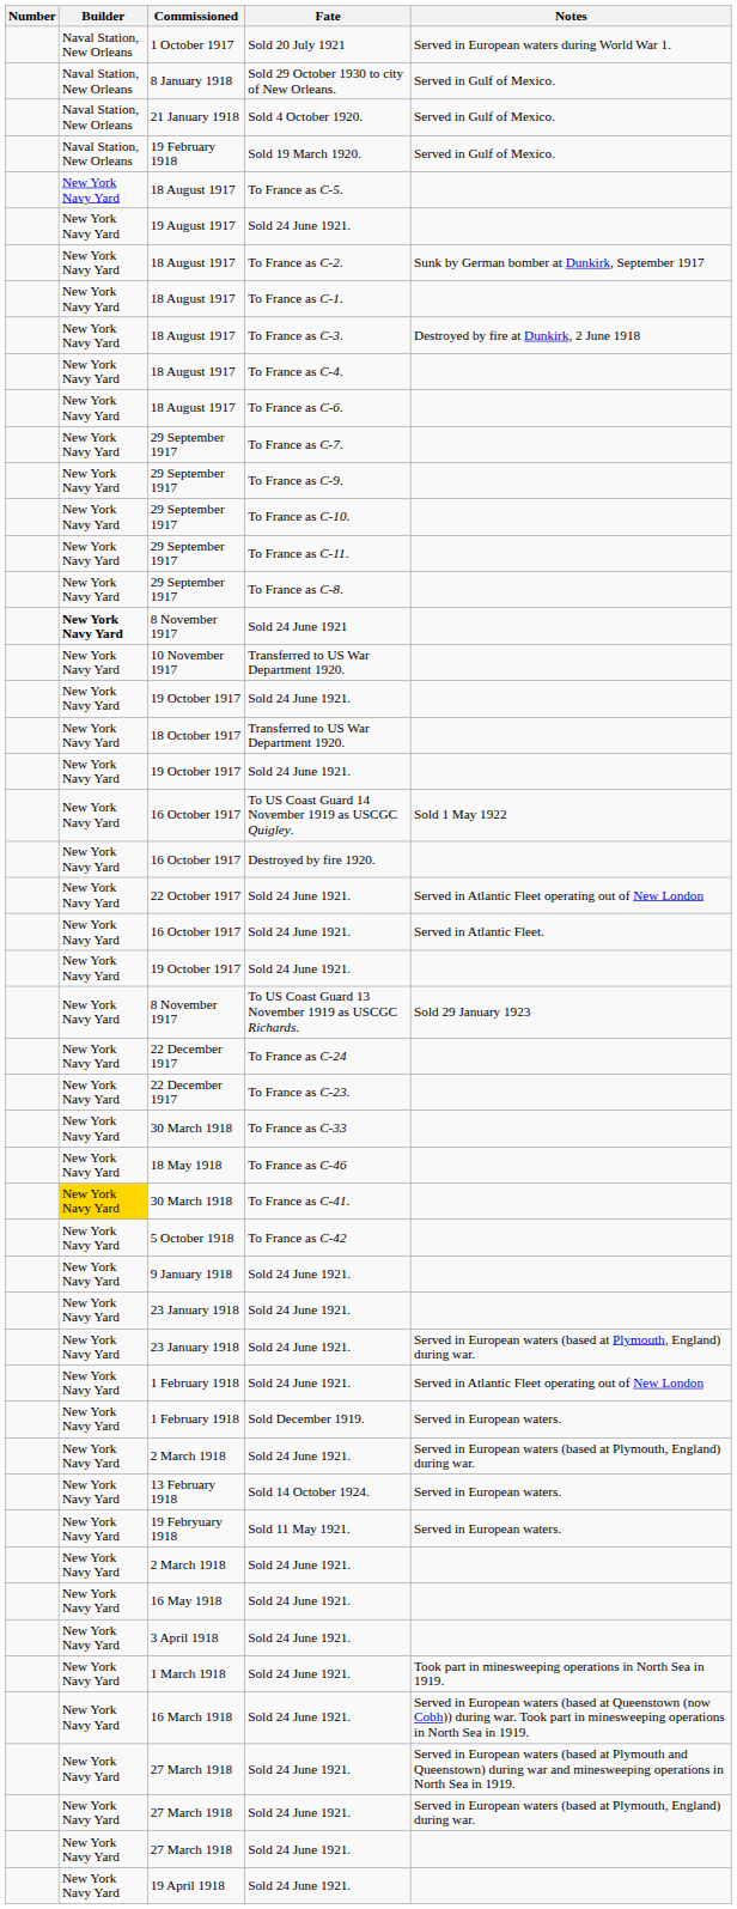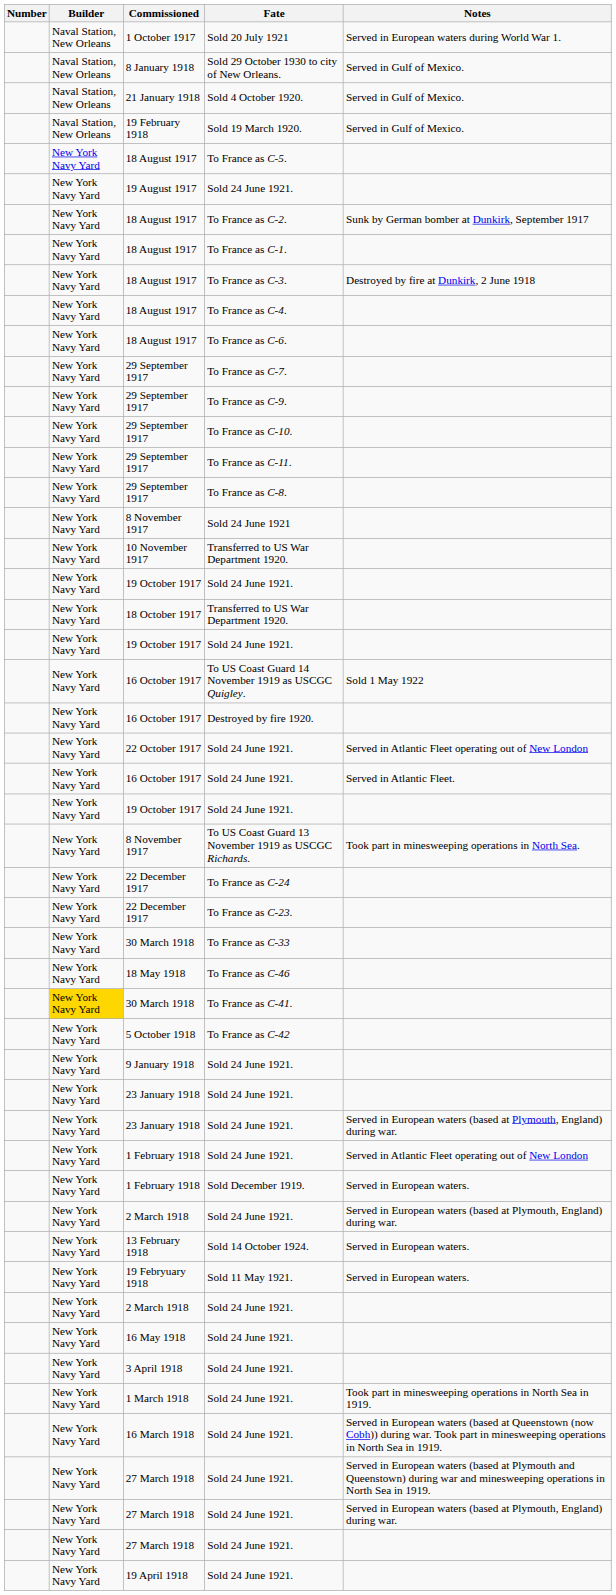Sold 24 June 1921 | Builder: bold -> normal
To US Coast Guard 13 November 1919 as USCGC Richards. | Notes: Sold 29 January 1923 -> Took part in minesweeping operations in North Sea.
